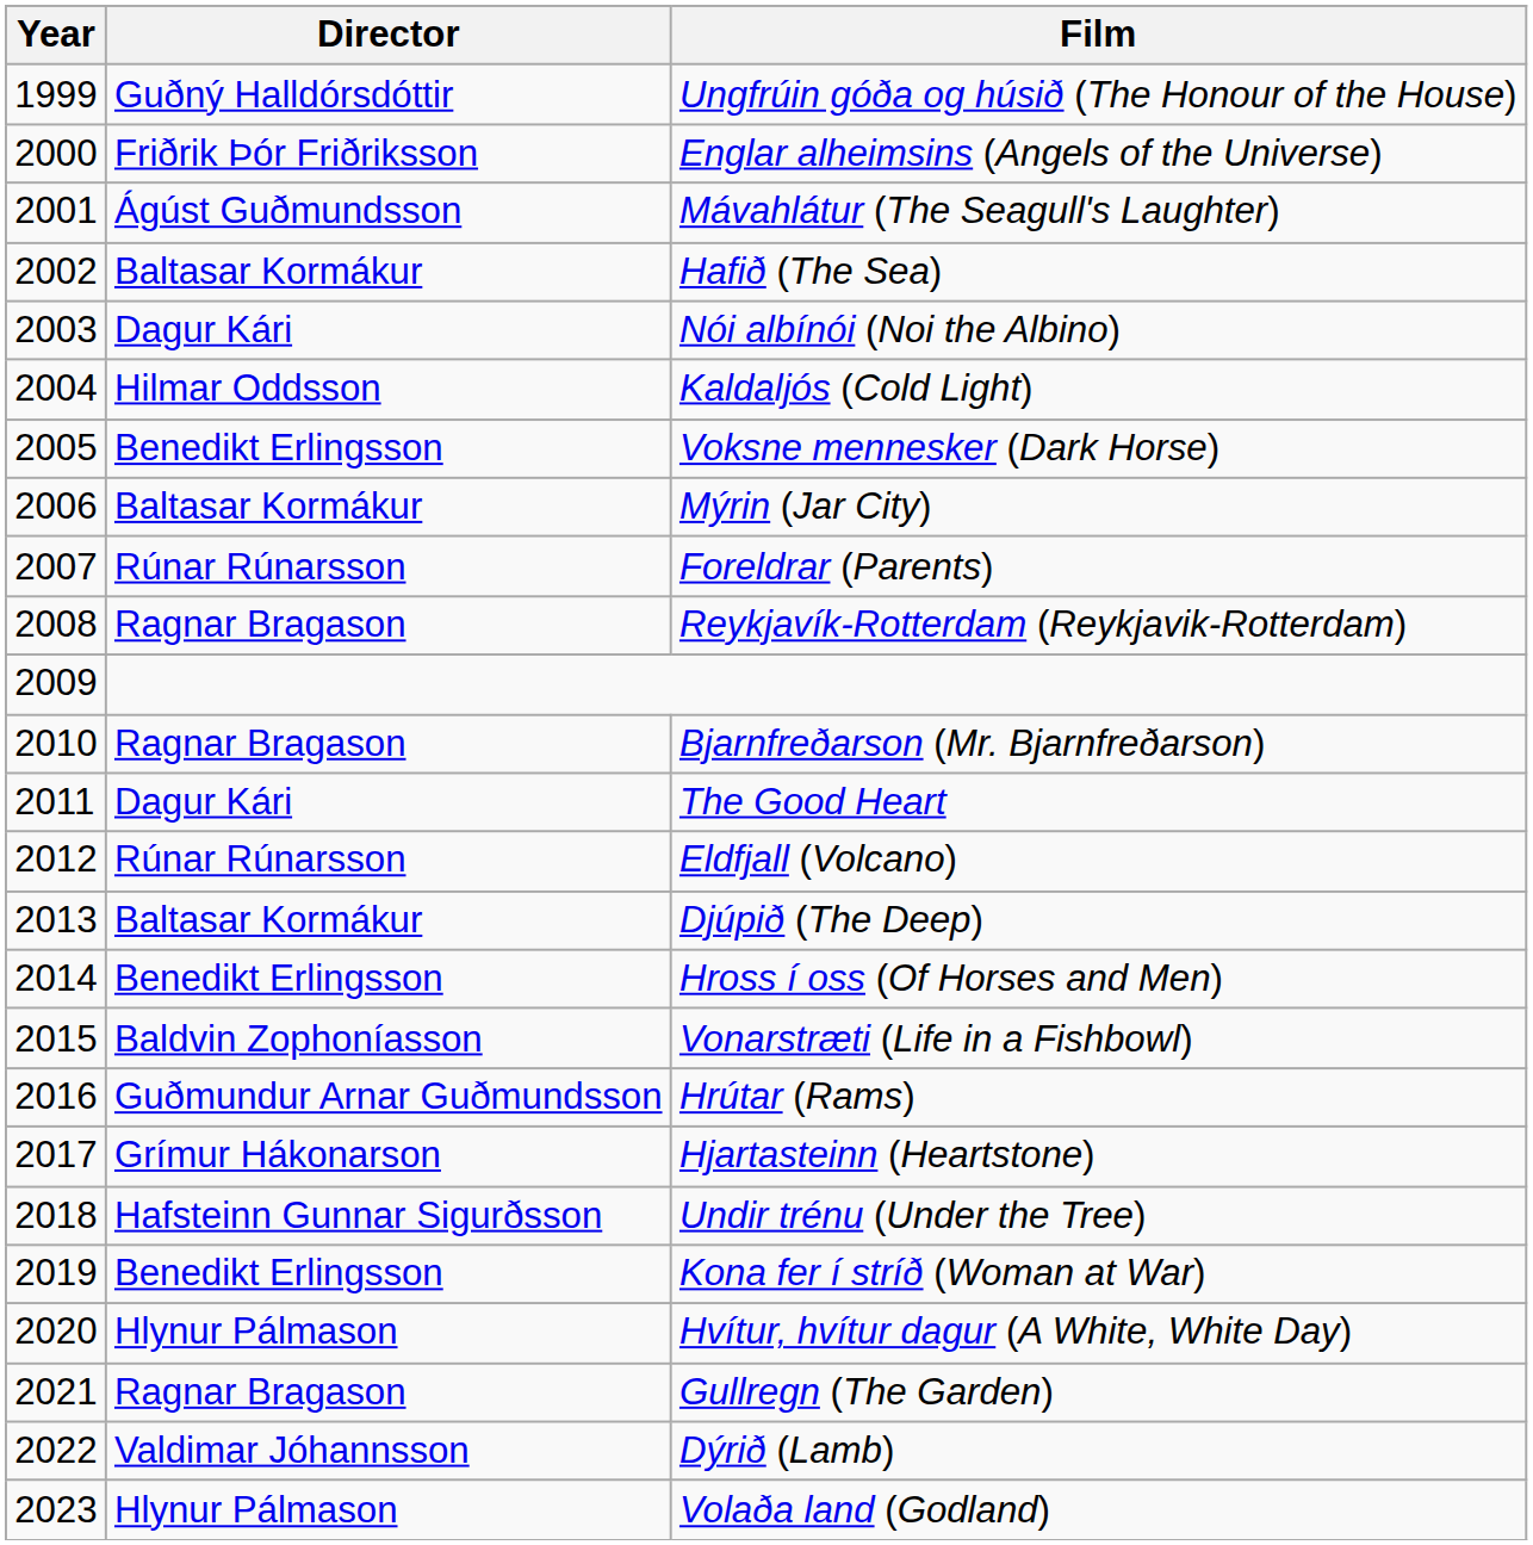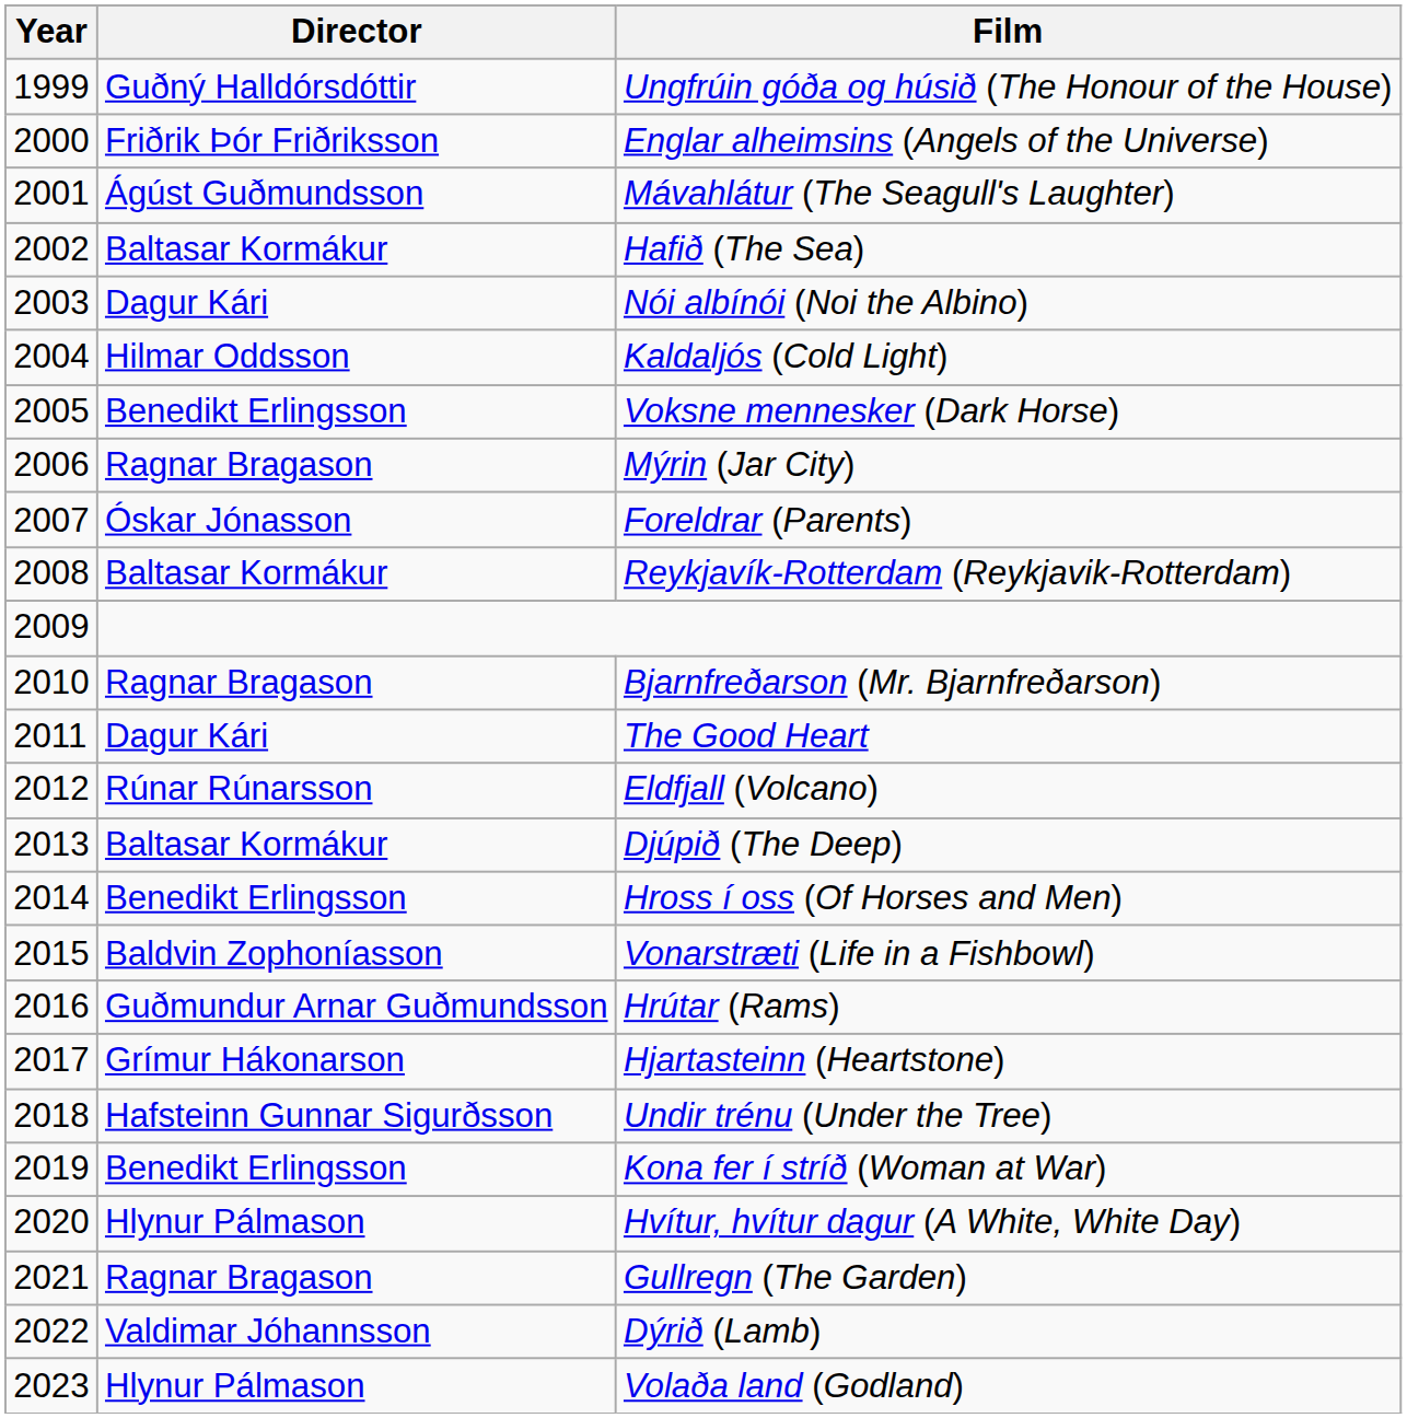Mýrin (Jar City) | Director: Baltasar Kormákur -> Ragnar Bragason
Foreldrar (Parents) | Director: Rúnar Rúnarsson -> Óskar Jónasson
Reykjavík-Rotterdam (Reykjavik-Rotterdam) | Director: Ragnar Bragason -> Baltasar Kormákur
